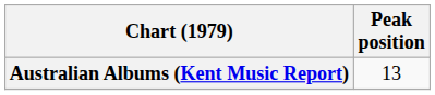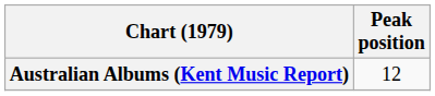Australian Albums (Kent Music Report) | Peak position: 13 -> 12
